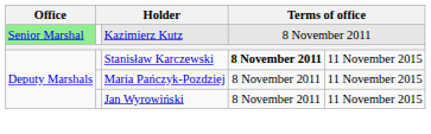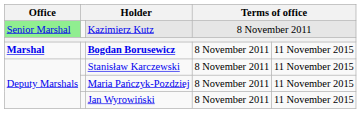+ row: Marshal | Bogdan Borusewicz | 8 November 2011 | 11 November 2015
Stanisław Karczewski | column 4: bold -> normal
